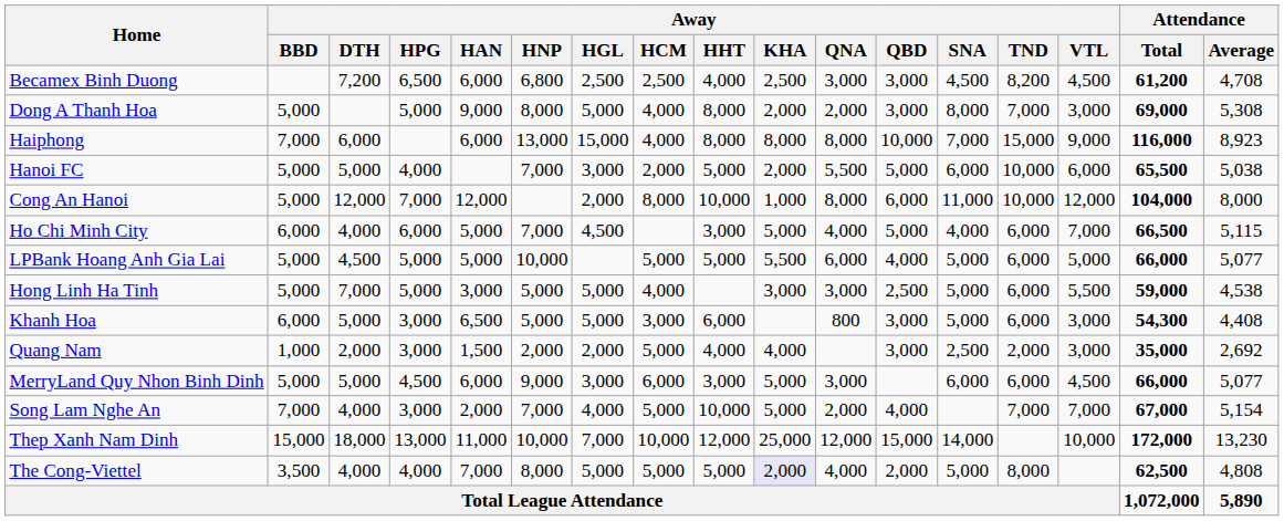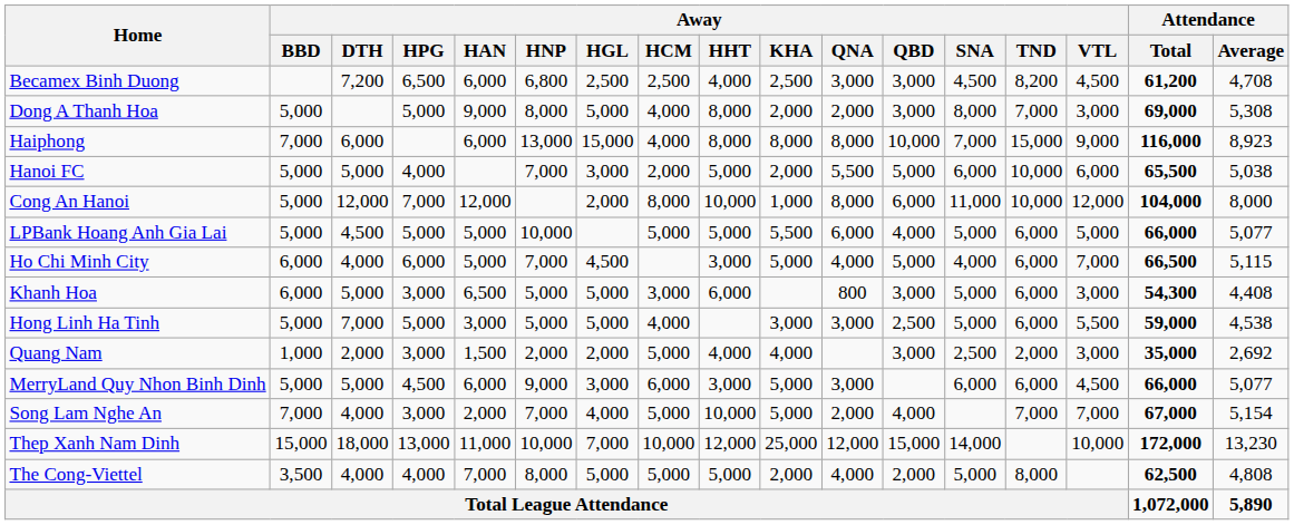rows swapped: LPBank Hoang Anh Gia Lai <-> Ho Chi Minh City
rows swapped: Hong Linh Ha Tinh <-> Khanh Hoa
The Cong-Viettel | Away / KHA: lavender background -> no background
